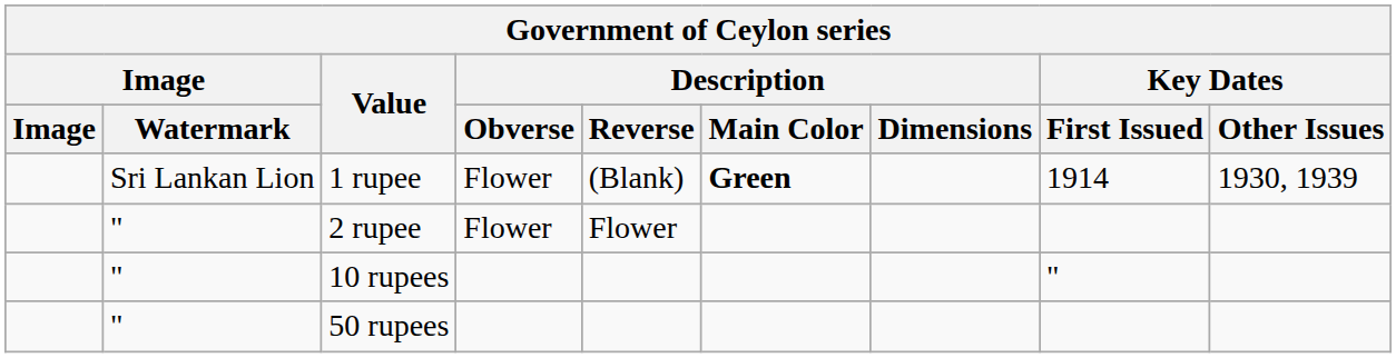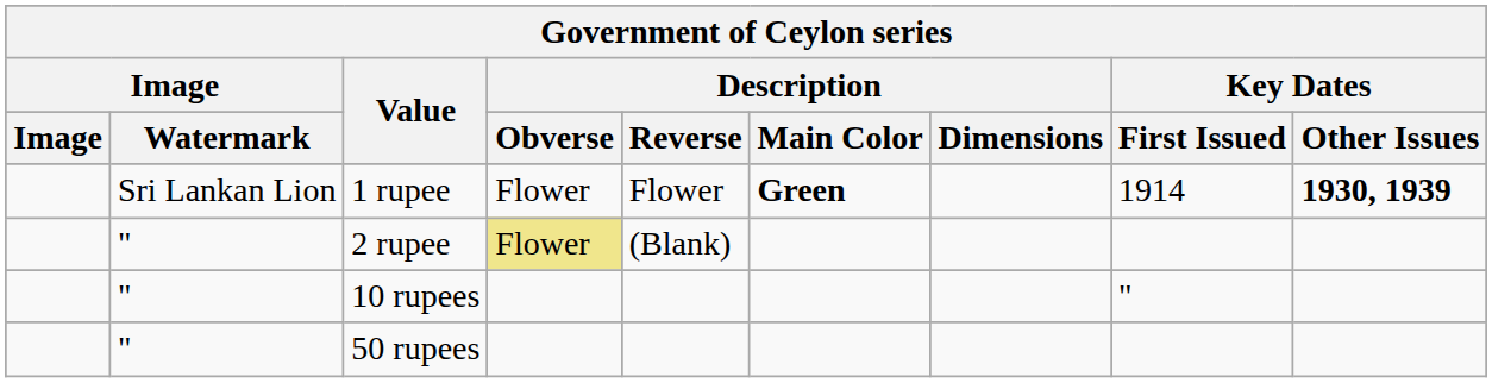1 rupee | Description / Reverse: (Blank) -> Flower
1 rupee | Key Dates / Other Issues: normal -> bold
2 rupee | Description / Obverse: no background -> khaki background
2 rupee | Description / Reverse: Flower -> (Blank)
